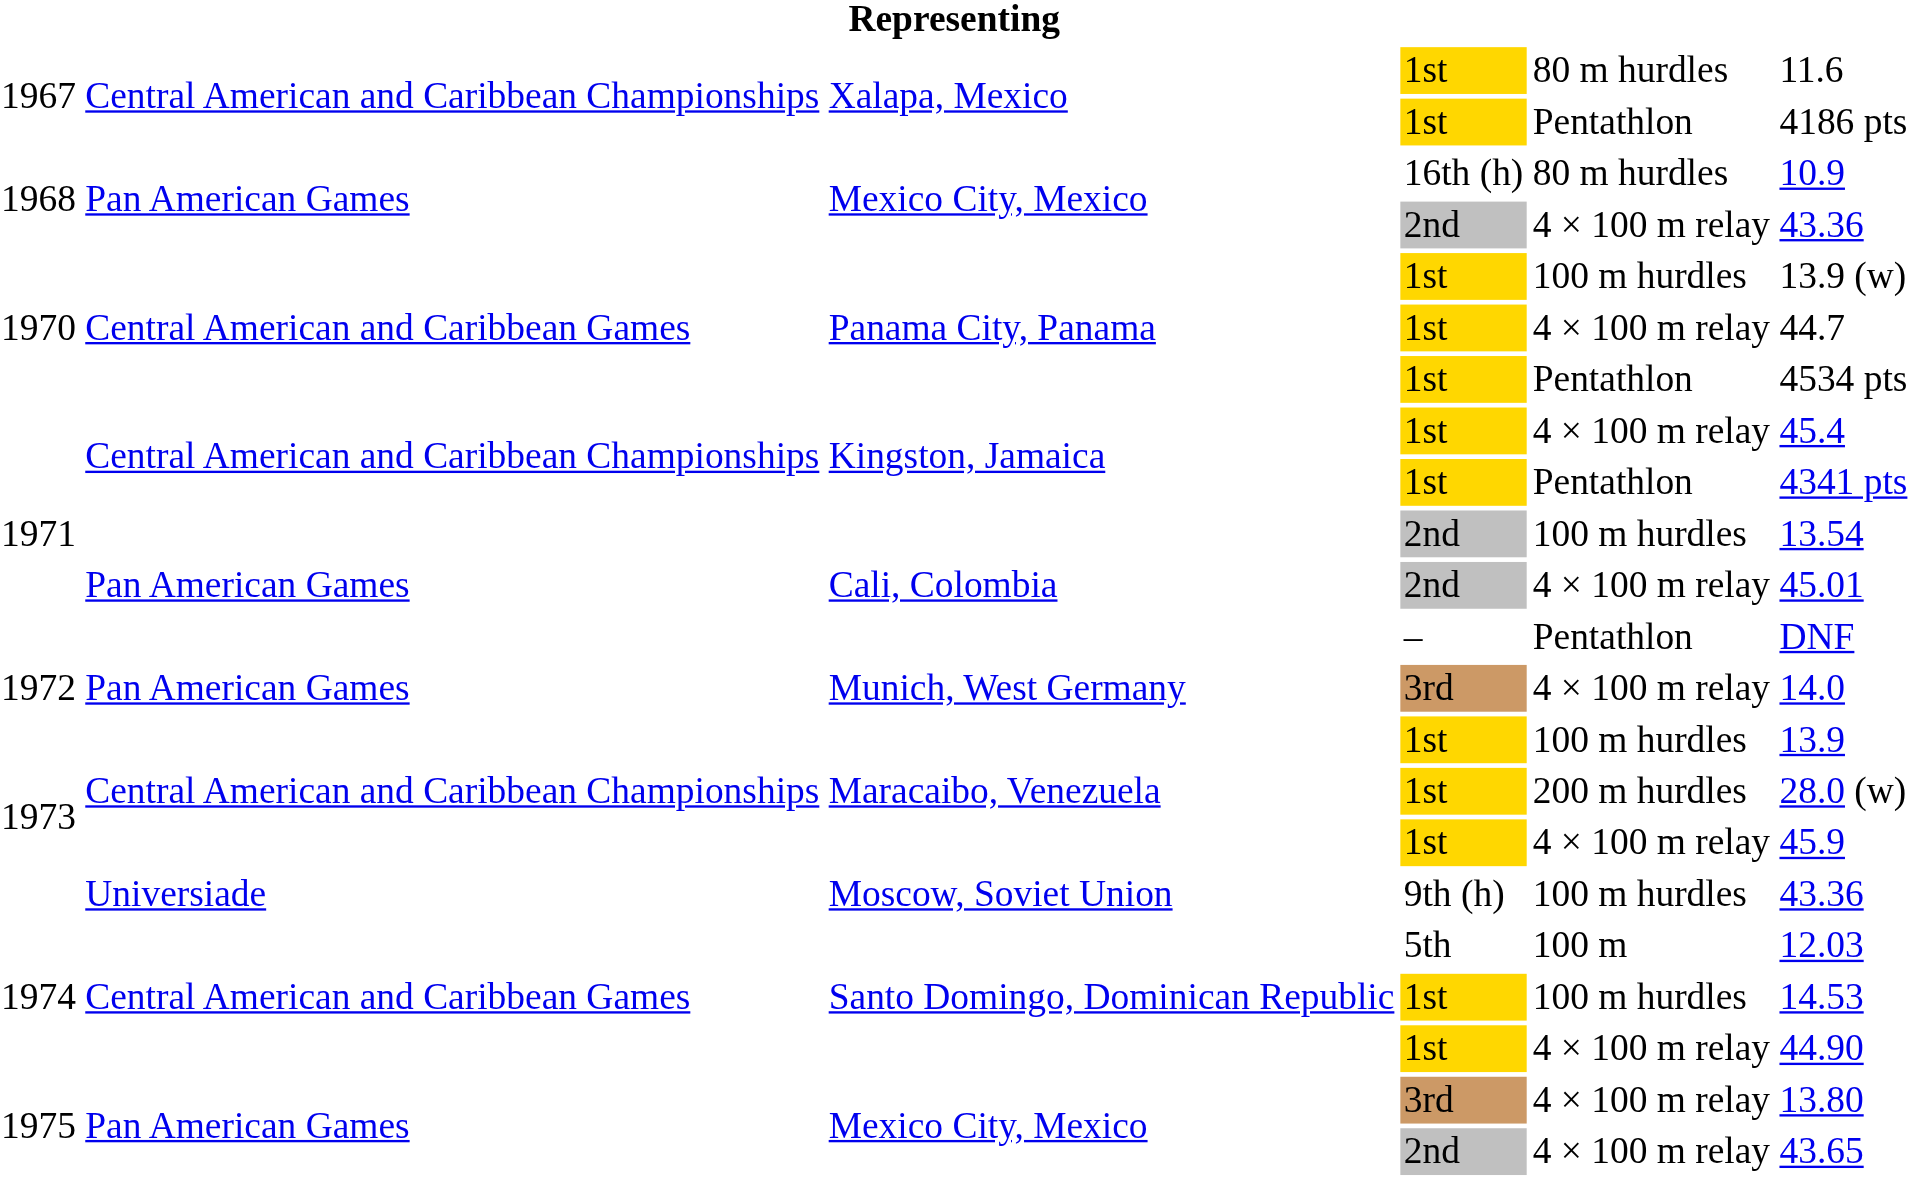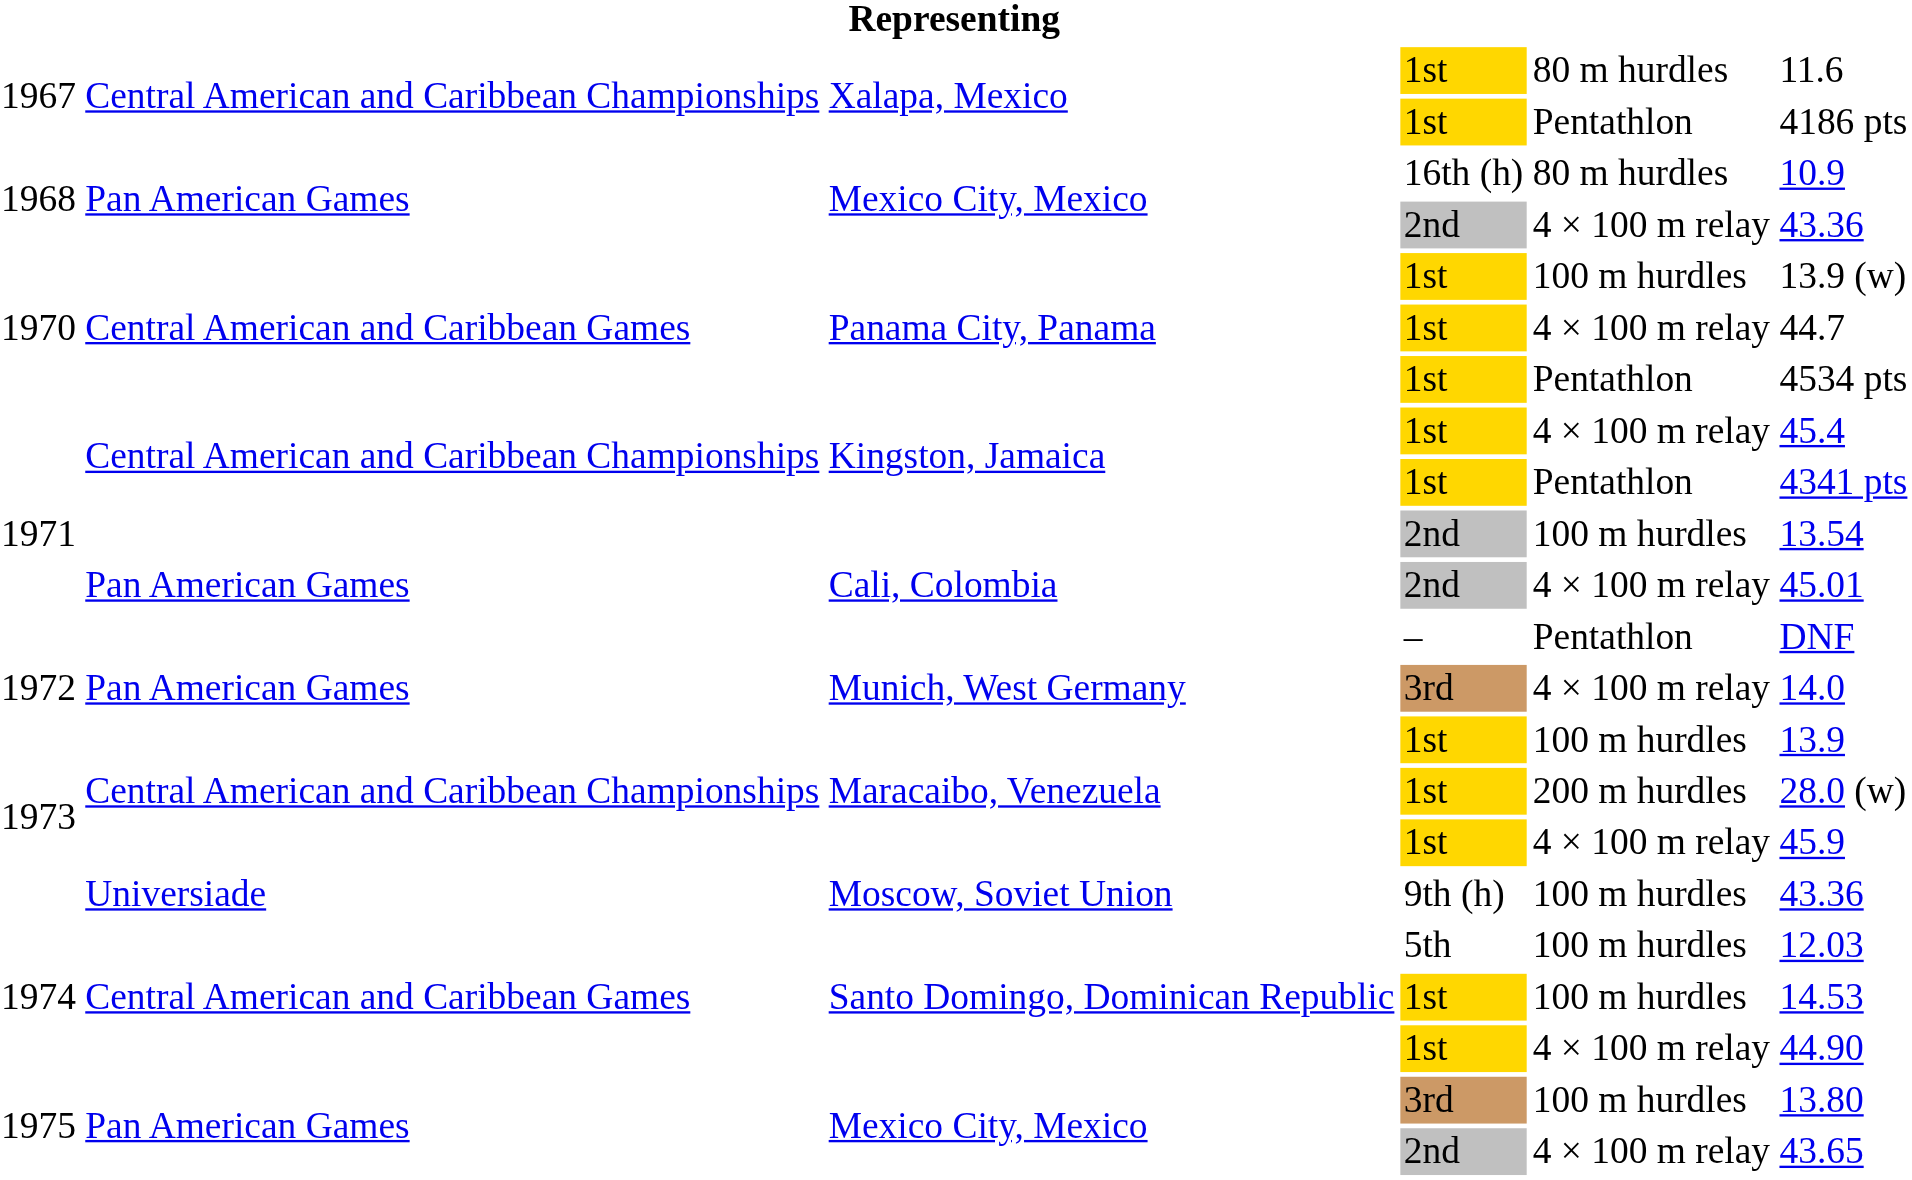Santo Domingo, Dominican Republic / 5th | column 5: 100 m -> 100 m hurdles
Mexico City, Mexico / 3rd | column 5: 4 × 100 m relay -> 100 m hurdles
